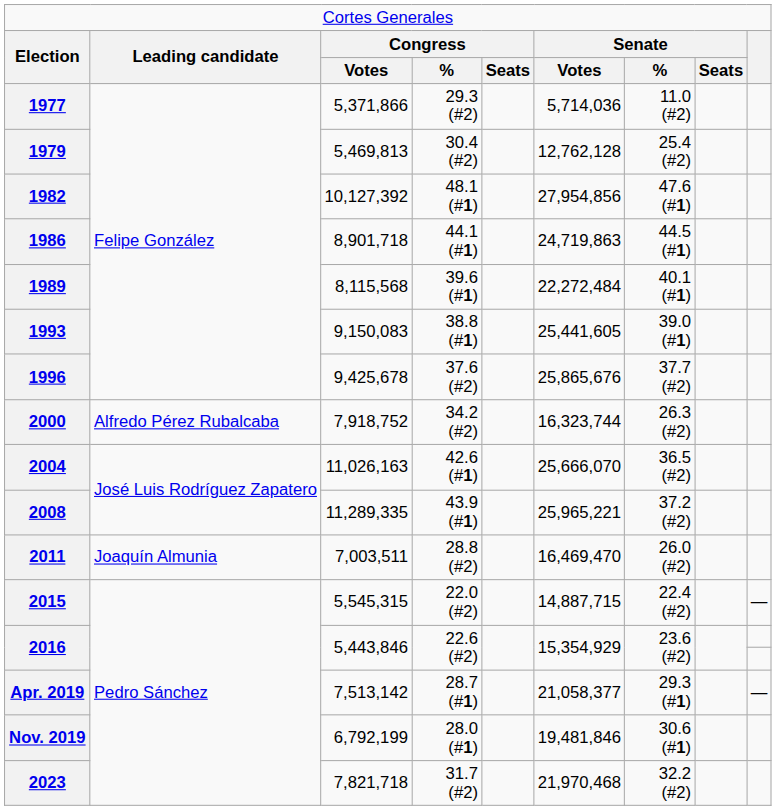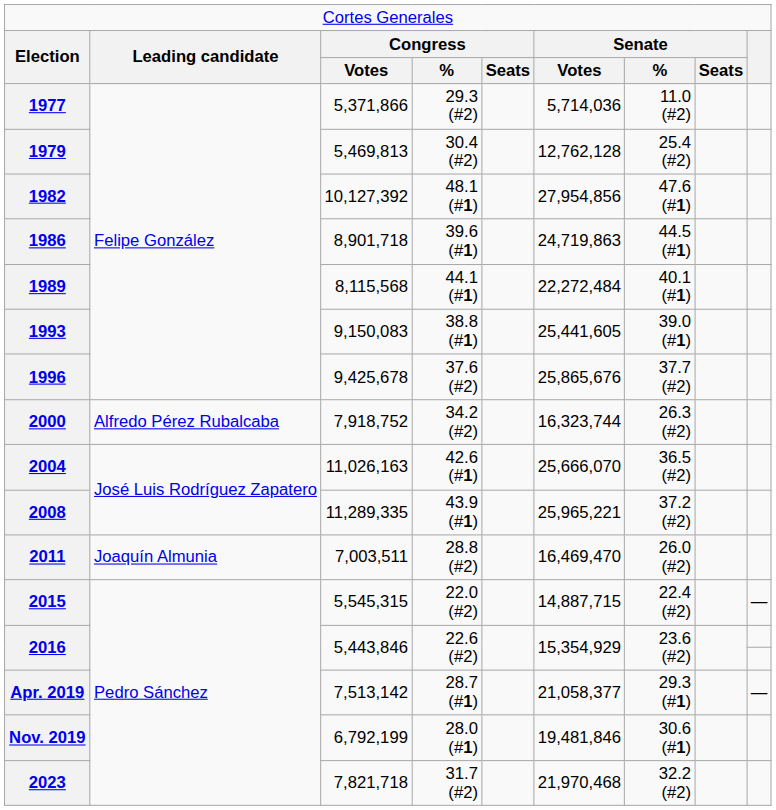1986 | column 4: 44.1 (#1) -> 39.6 (#1)
1989 | column 4: 39.6 (#1) -> 44.1 (#1)
